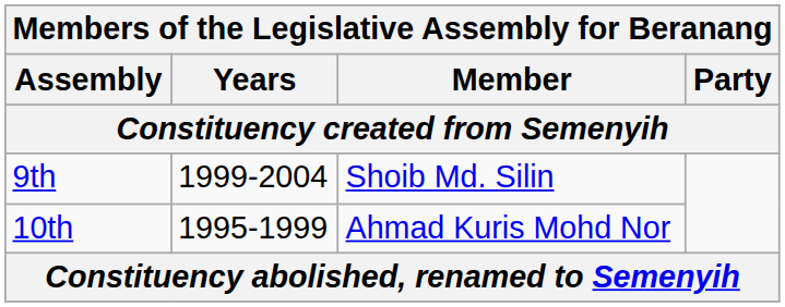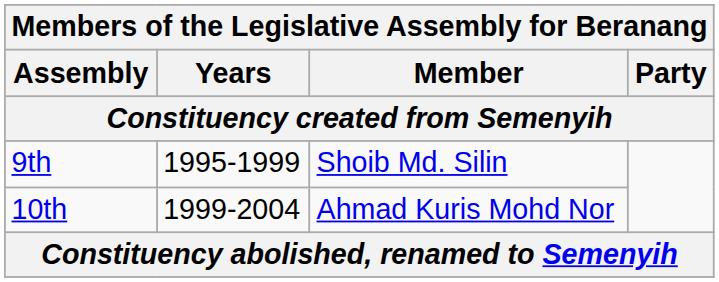9th | Years: 1999-2004 -> 1995-1999
10th | Years: 1995-1999 -> 1999-2004
